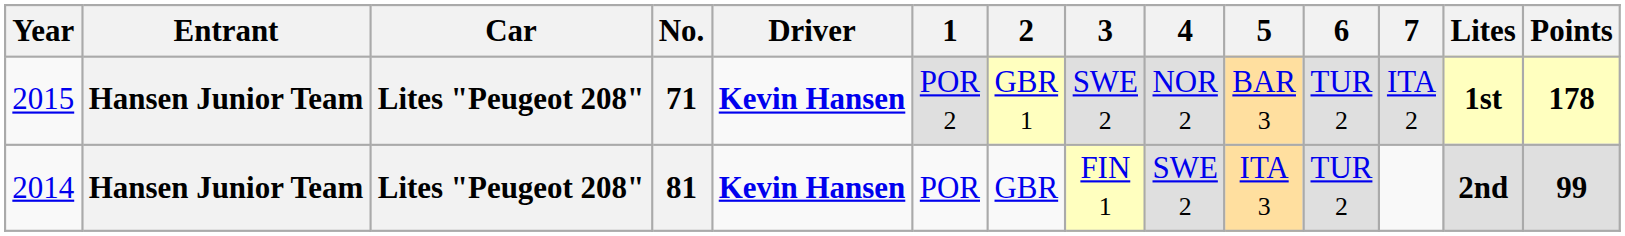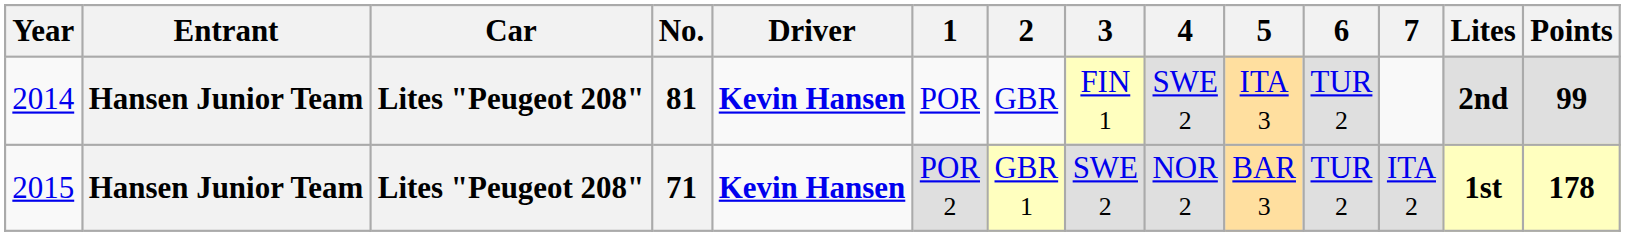rows swapped: 81 <-> 71
